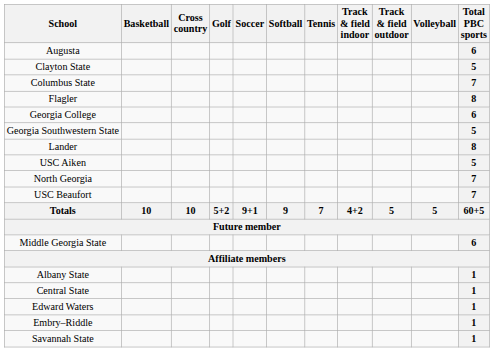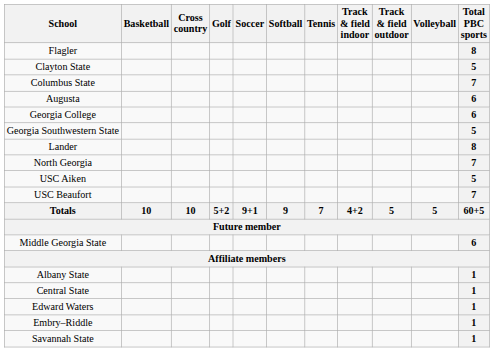rows swapped: Augusta <-> Flagler
rows swapped: North Georgia <-> USC Aiken
